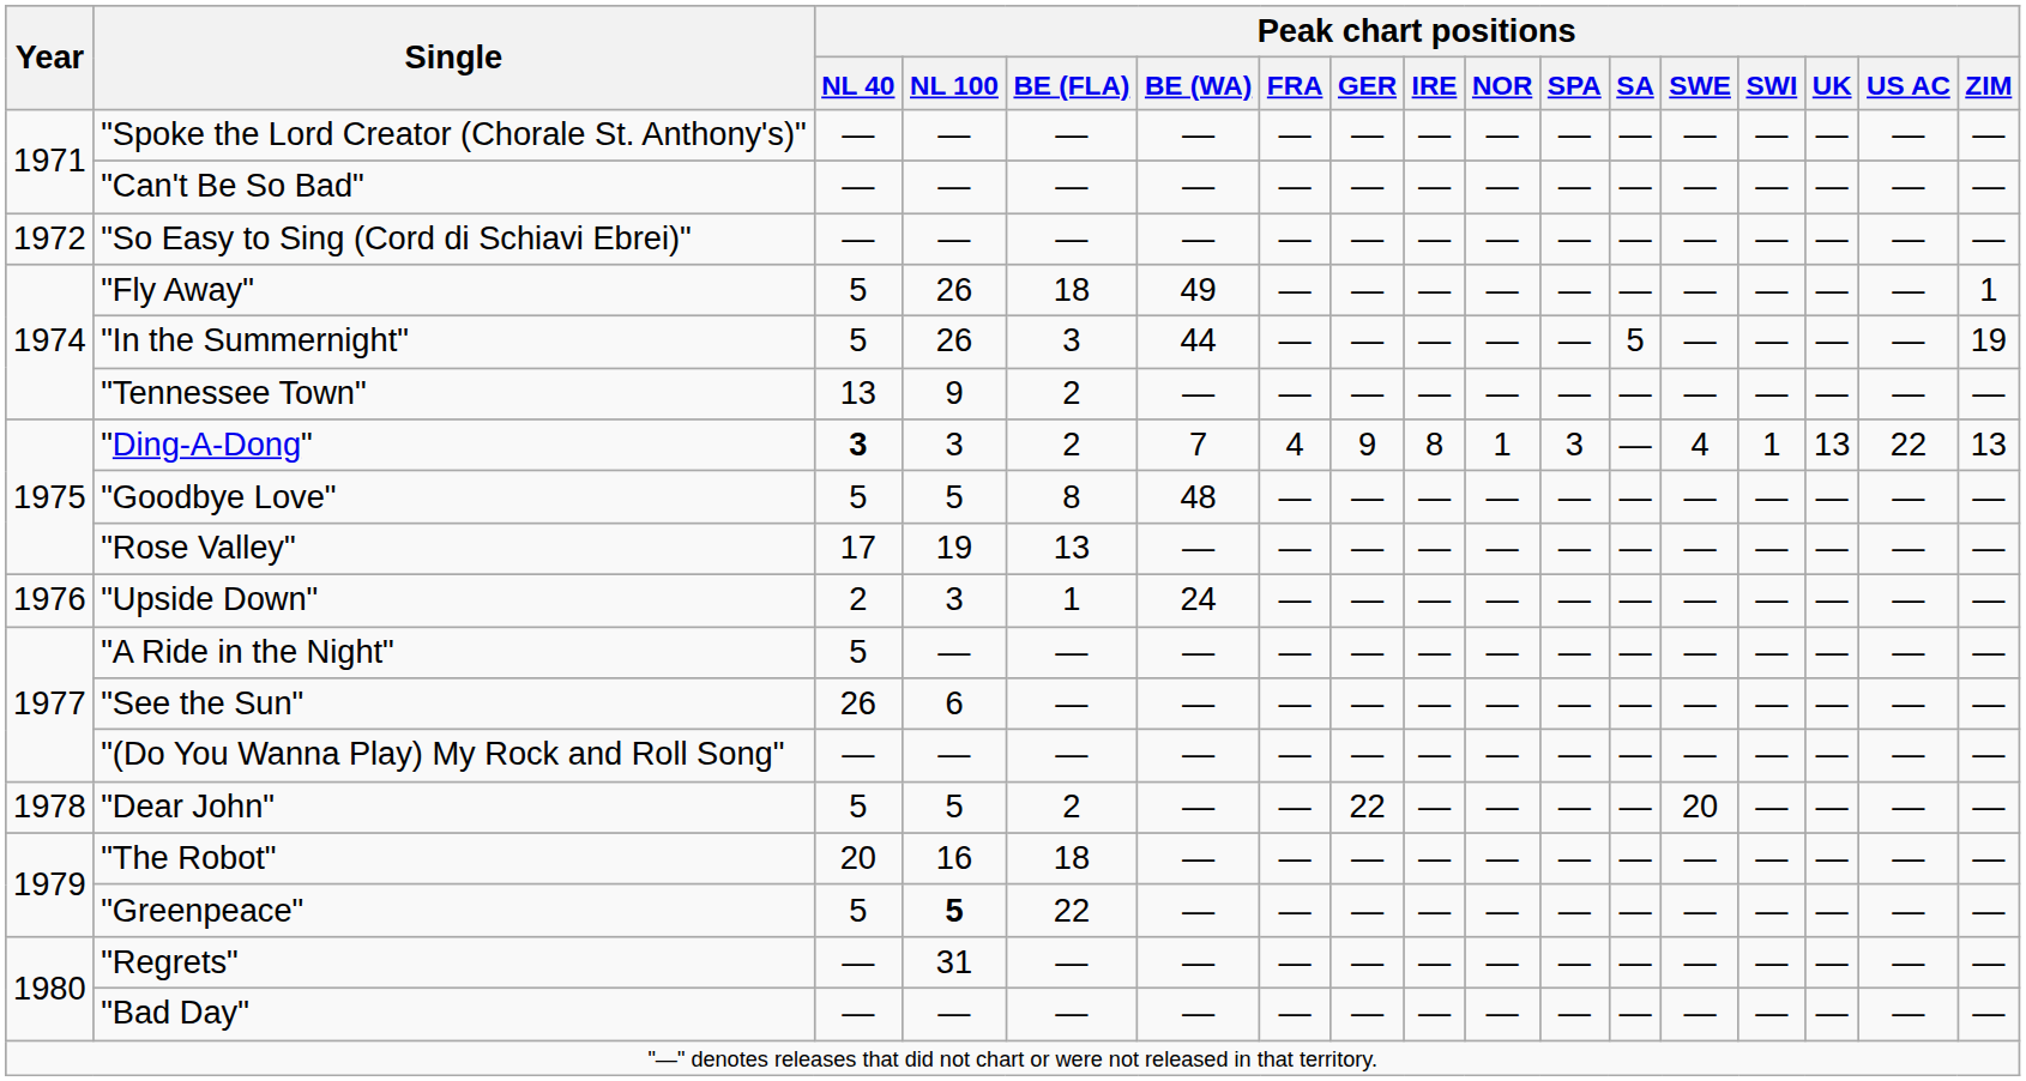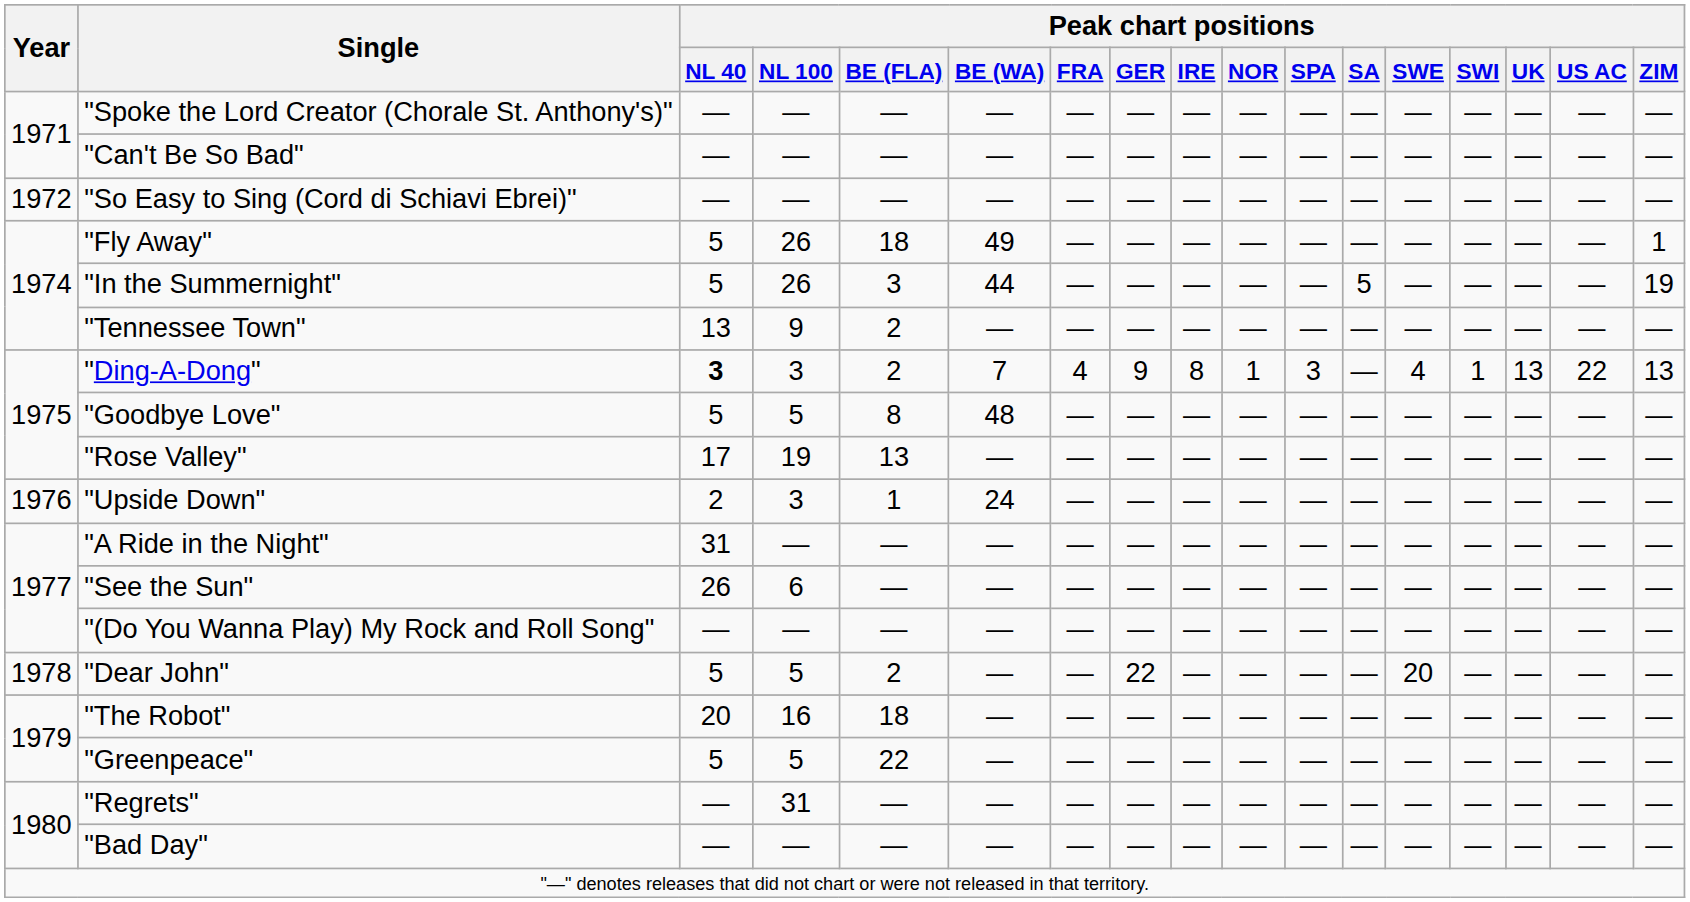"A Ride in the Night" | Peak chart positions / NL 40: 5 -> 31
"Greenpeace" | Peak chart positions / NL 100: bold -> normal
